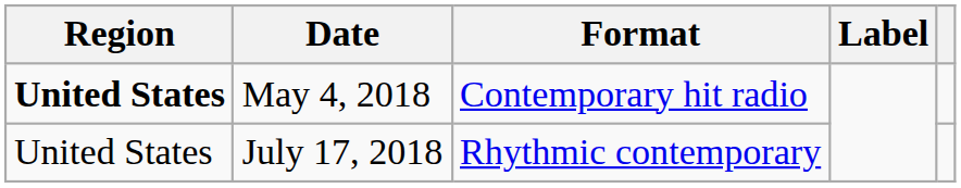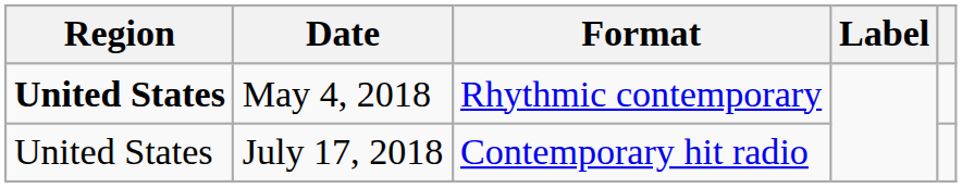May 4, 2018 | Format: Contemporary hit radio -> Rhythmic contemporary
July 17, 2018 | Format: Rhythmic contemporary -> Contemporary hit radio
